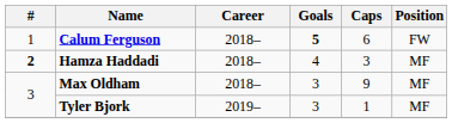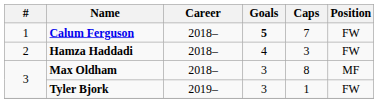Calum Ferguson | Caps: 6 -> 7
Hamza Haddadi | #: bold -> normal
Hamza Haddadi | Position: MF -> FW
Max Oldham | Caps: 9 -> 8
Tyler Bjork | Position: MF -> FW
